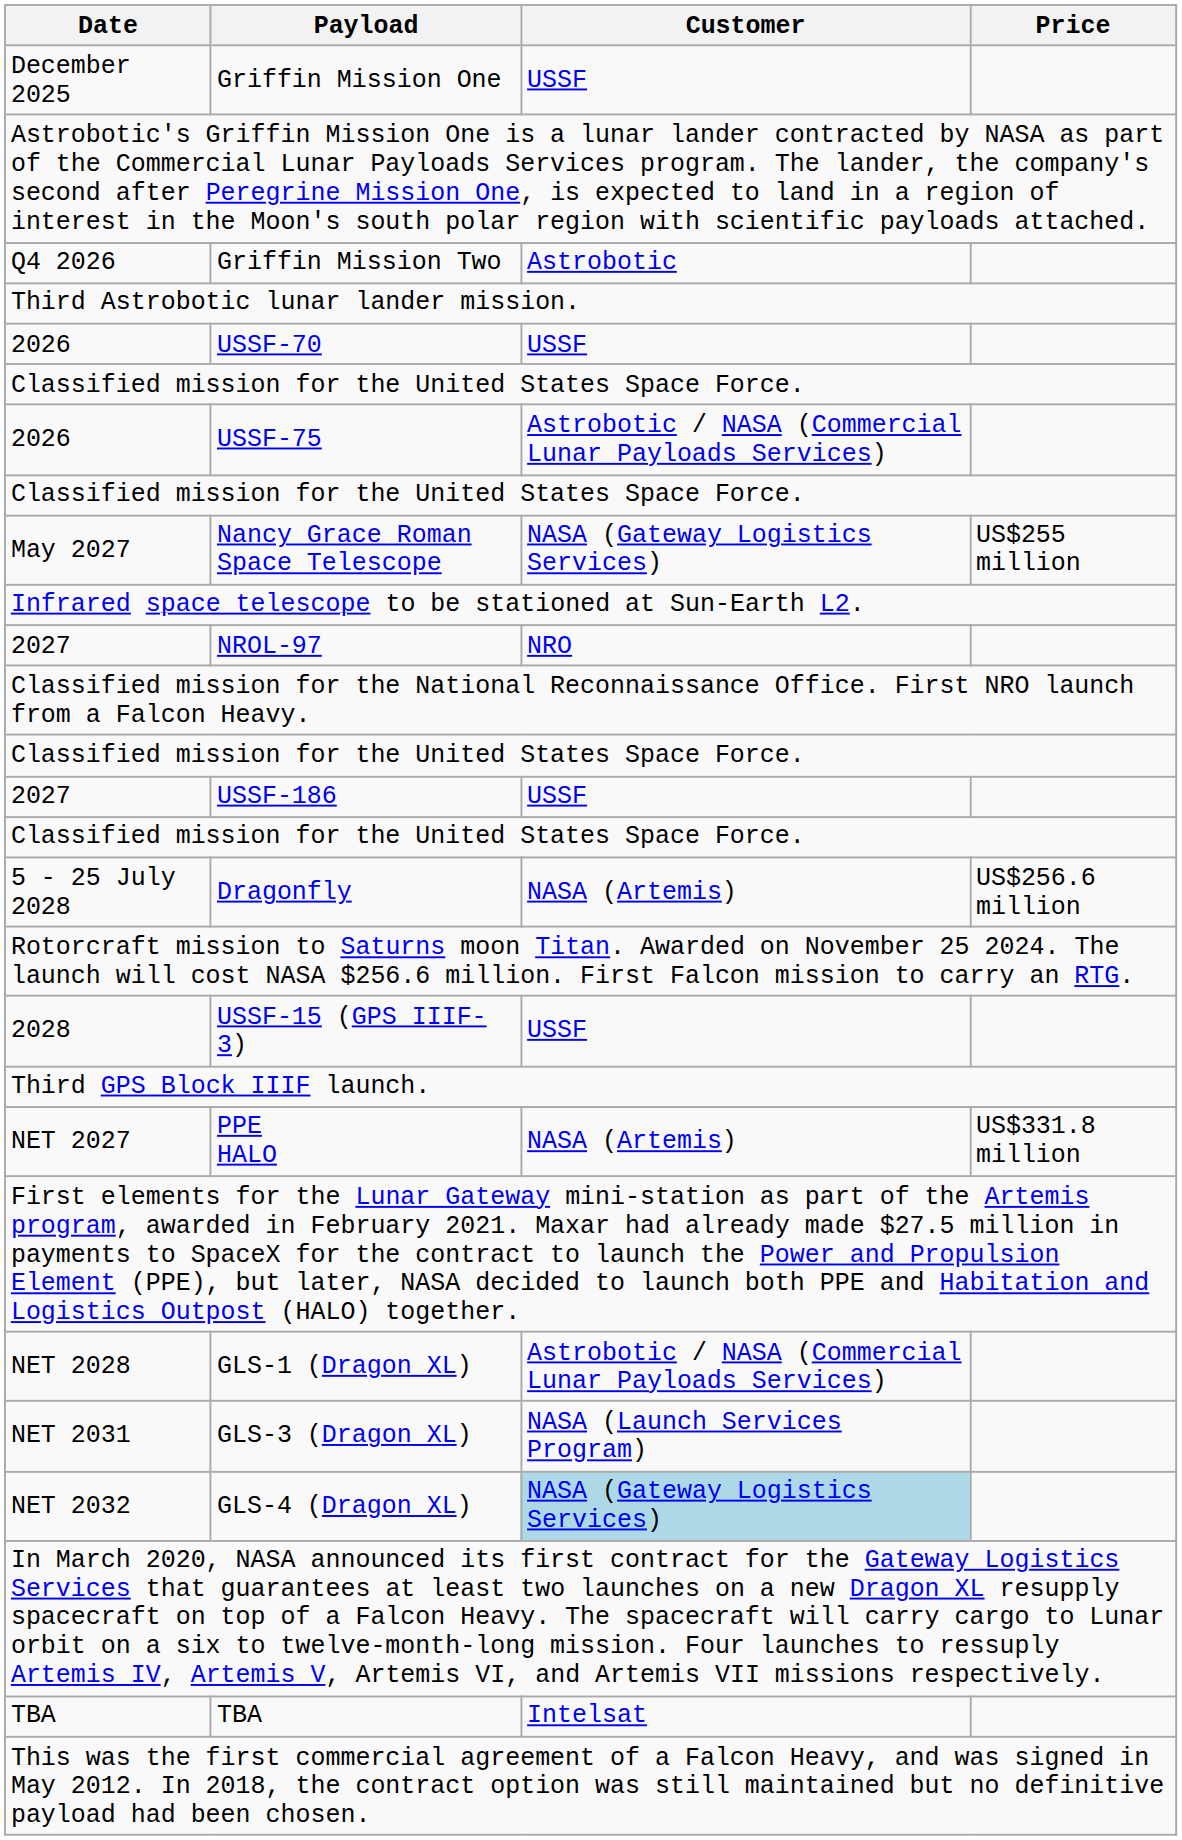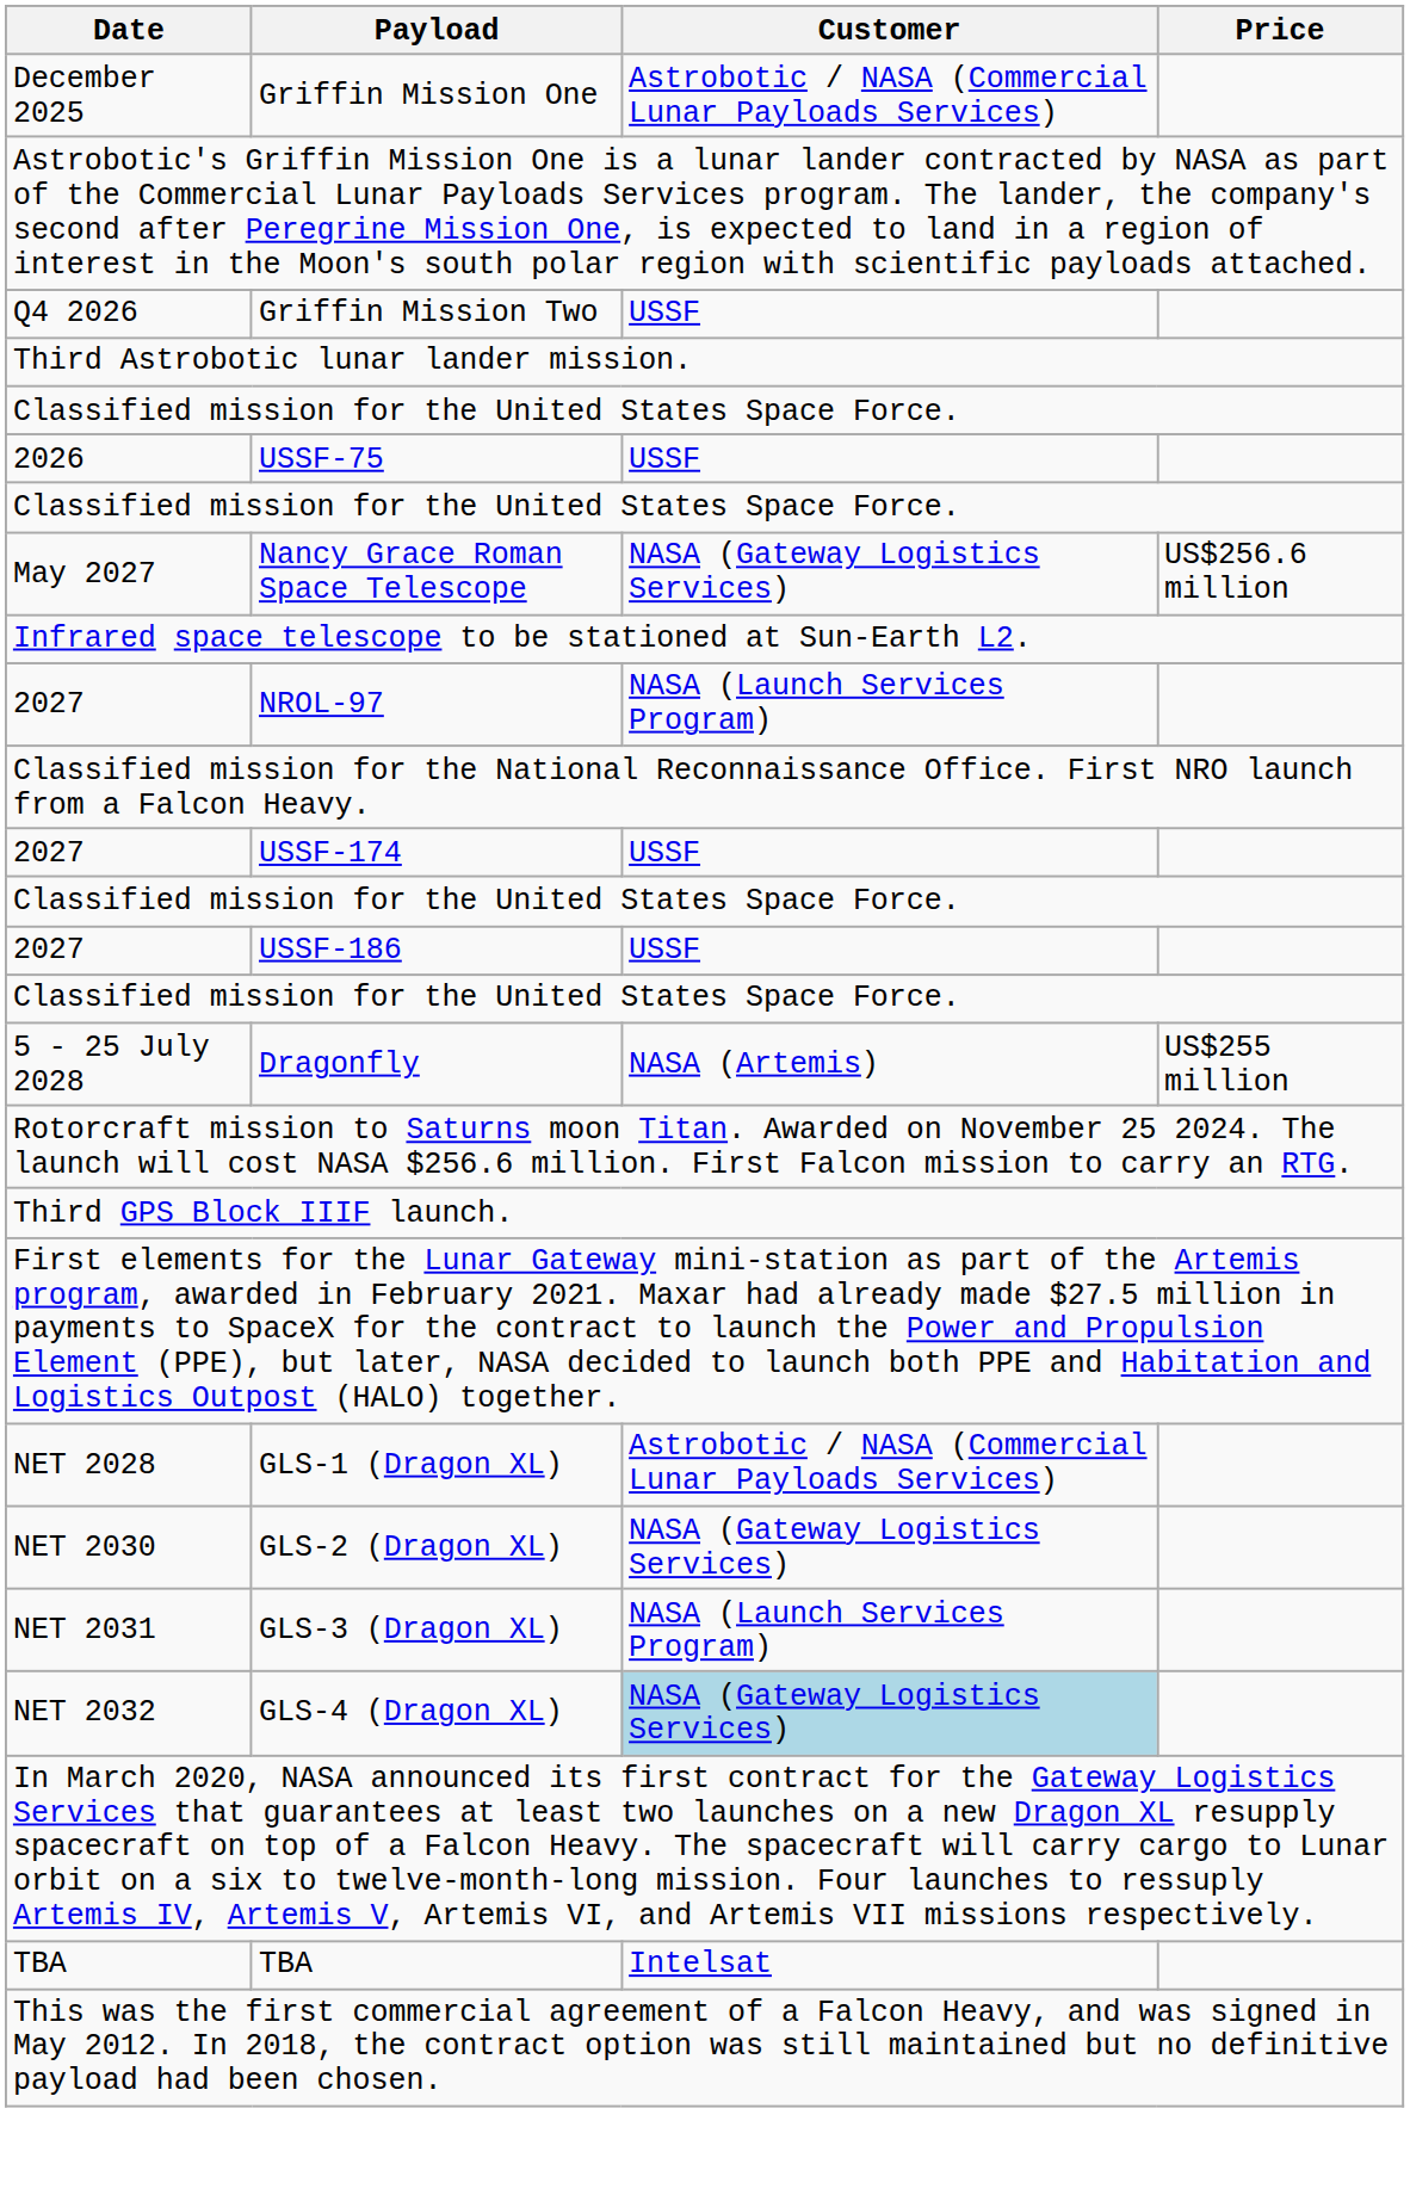Griffin Mission One | Customer: USSF -> Astrobotic / NASA (Commercial Lunar Payloads Services)
Griffin Mission Two | Customer: Astrobotic -> USSF
- row: 2026 | USSF-70 | USSF
USSF-75 | Customer: Astrobotic / NASA (Commercial Lunar Payloads Services) -> USSF
Nancy Grace Roman Space Telescope | Price: US$255 million -> US$256.6 million
NROL-97 | Customer: NRO -> NASA (Launch Services Program)
+ row: 2027 | USSF-174 | USSF
Dragonfly | Price: US$256.6 million -> US$255 million
- row: 2028 | USSF-15 (GPS IIIF-3) | USSF
- row: NET 2027 | PPE HALO | NASA (Artemis) | US$331.8 million
+ row: NET 2030 | GLS-2 (Dragon XL) | NASA (Gateway Logistics Services)
